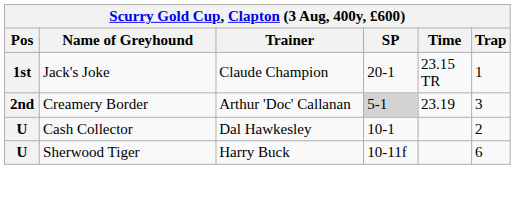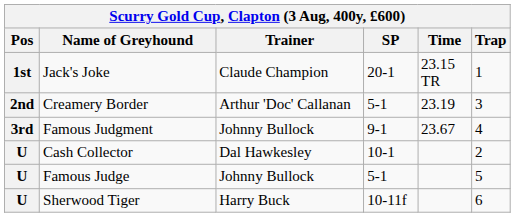Creamery Border | SP: lightgrey background -> no background
+ row: 3rd | Famous Judgment | Johnny Bullock | 9-1 | 23.67 | 4
+ row: U | Famous Judge | Johnny Bullock | 5-1 | 5
